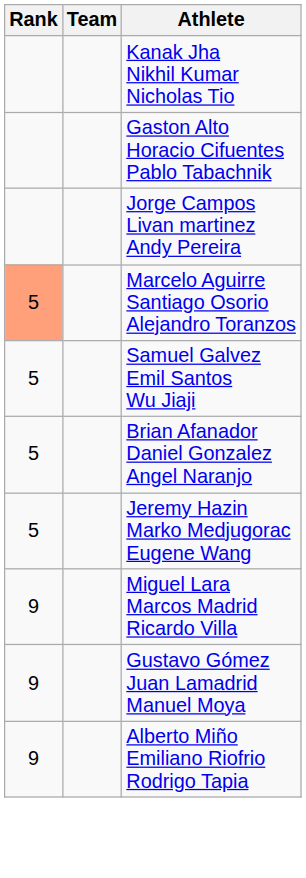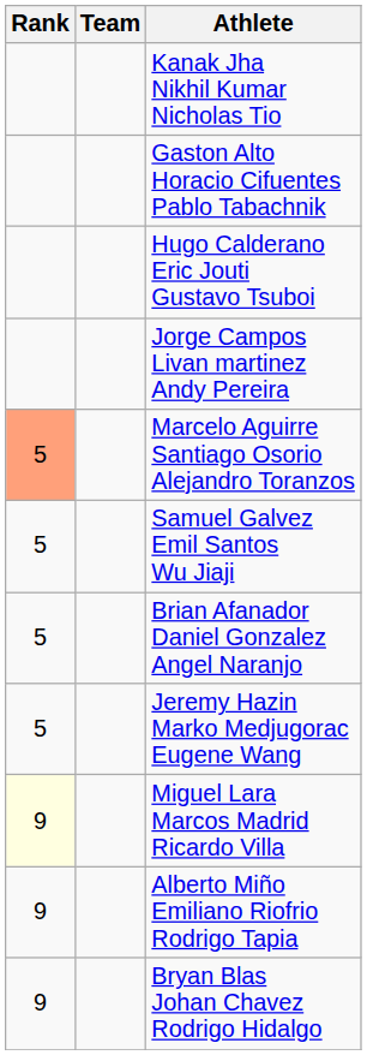+ row: Hugo Calderano Eric Jouti Gustavo Tsuboi
Miguel Lara Marcos Madrid Ricardo Villa | Rank: no background -> lightyellow background
- row: 9 | Gustavo Gómez Juan Lamadrid Manuel Moya
+ row: 9 | Bryan Blas Johan Chavez Rodrigo Hidalgo
